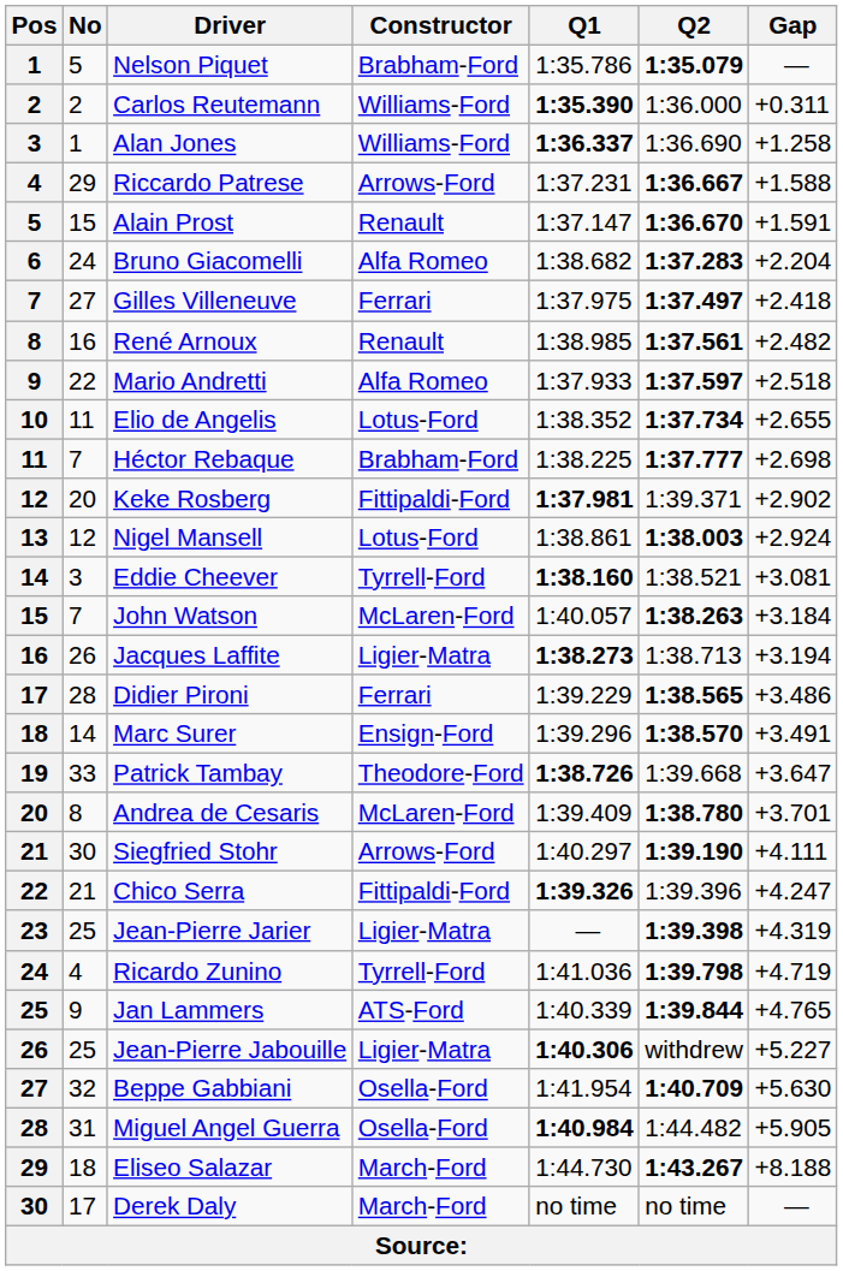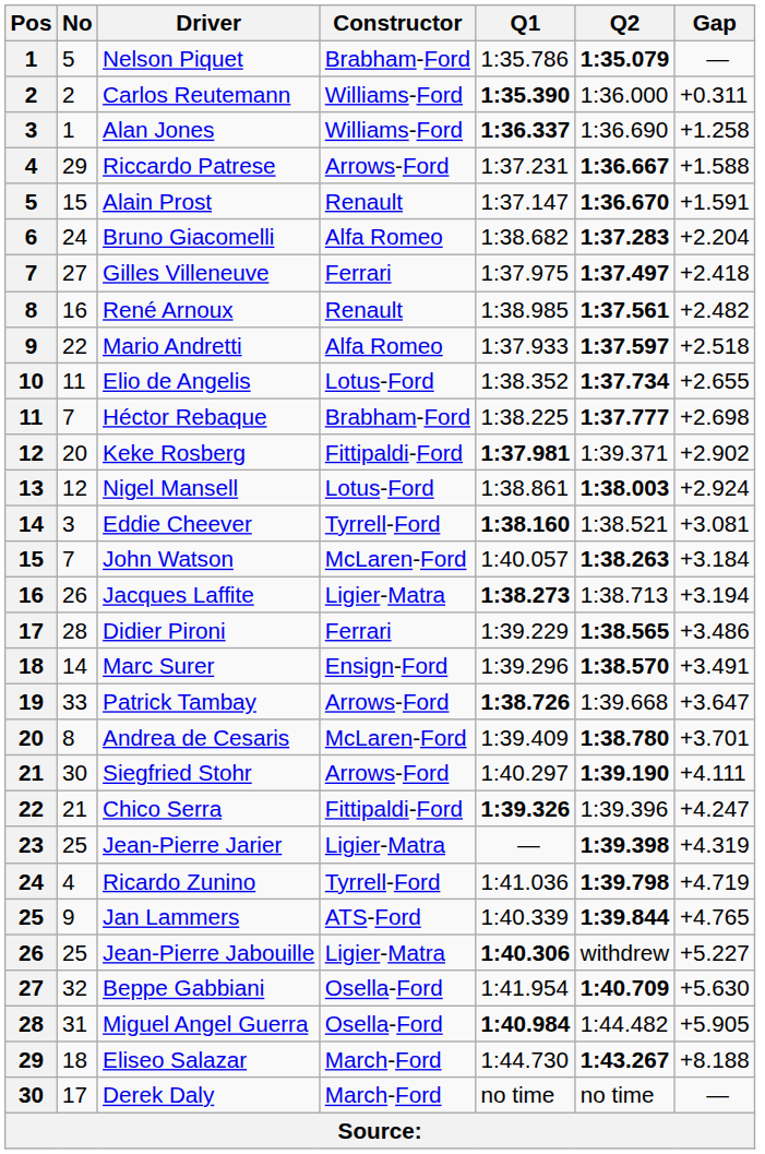Patrick Tambay | Constructor: Theodore-Ford -> Arrows-Ford
